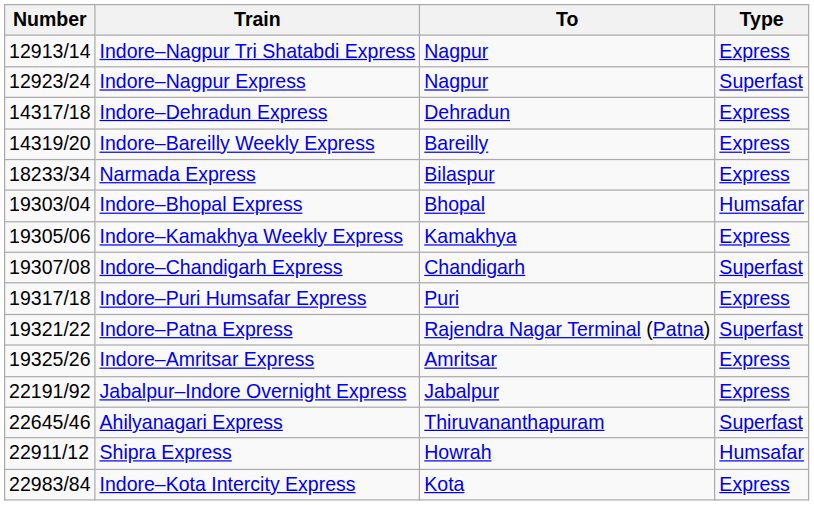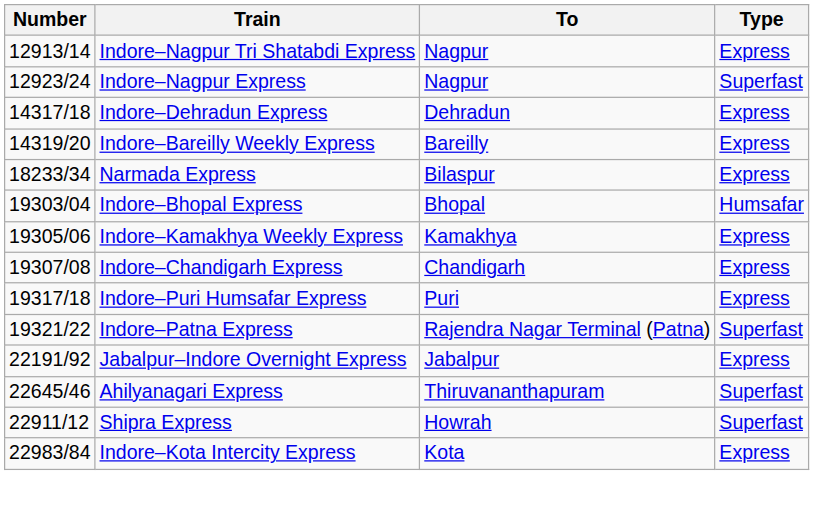Indore–Chandigarh Express | Type: Superfast -> Express
- row: 19325/26 | Indore–Amritsar Express | Amritsar | Express
Shipra Express | Type: Humsafar -> Superfast
